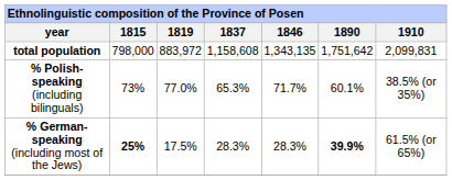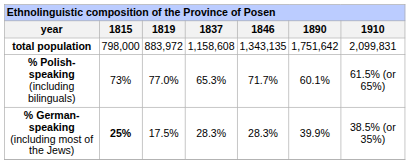% Polish-speaking (including bilinguals) | 1910: 38.5% (or 35%) -> 61.5% (or 65%)
% German-speaking (including most of the Jews) | 1890: bold -> normal
% German-speaking (including most of the Jews) | 1910: 61.5% (or 65%) -> 38.5% (or 35%)
